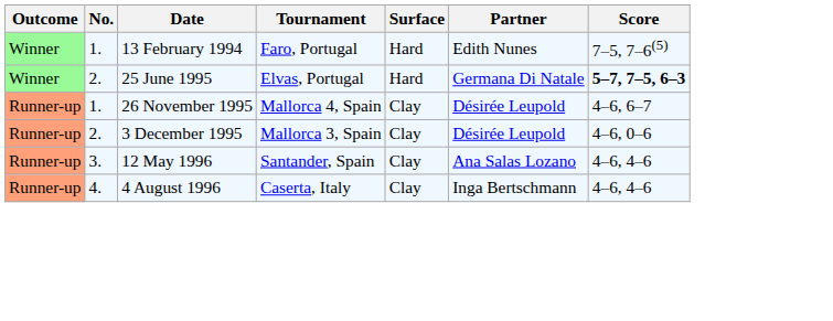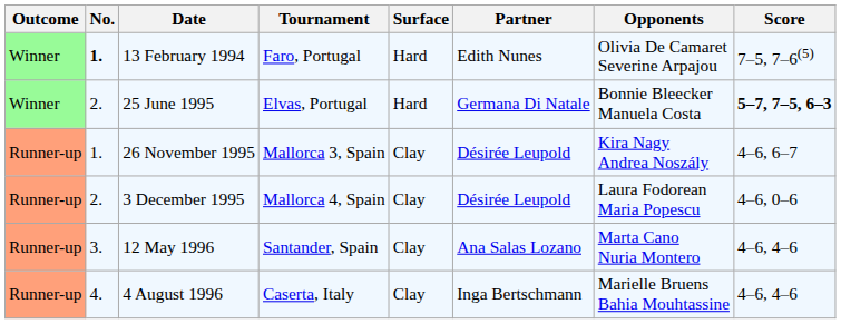+ column: Opponents | Olivia De Camaret Severine Arpajou | Bonnie Bleecker Manuela Costa | Kira Nagy Andrea Noszály | Laura Fodorean Maria Popescu | Marta Cano Nuria Montero | Marielle Bruens Bahia Mouhtassine
13 February 1994 | No.: normal -> bold
26 November 1995 | Tournament: Mallorca 4, Spain -> Mallorca 3, Spain
3 December 1995 | Tournament: Mallorca 3, Spain -> Mallorca 4, Spain
